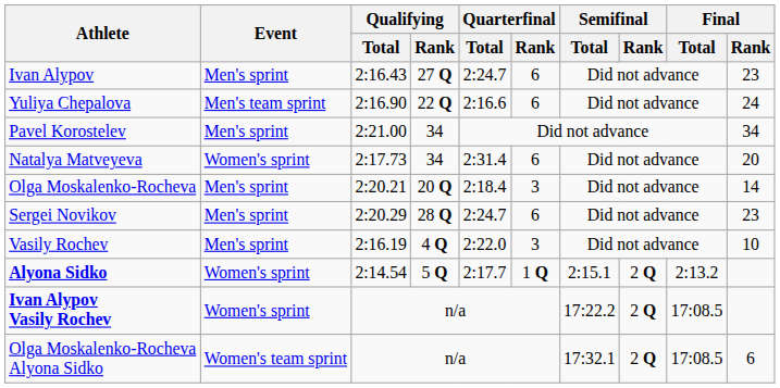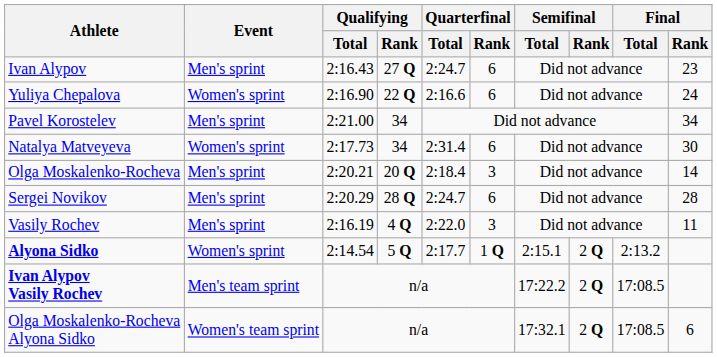Yuliya Chepalova | Event: Men's team sprint -> Women's sprint
Natalya Matveyeva | Final / Rank: 20 -> 30
Sergei Novikov | Final / Rank: 23 -> 28
Vasily Rochev | Final / Rank: 10 -> 11
Ivan Alypov Vasily Rochev | Event: Women's sprint -> Men's team sprint
